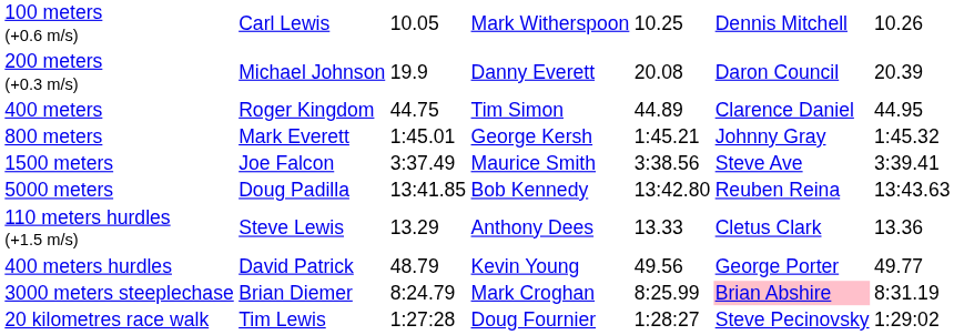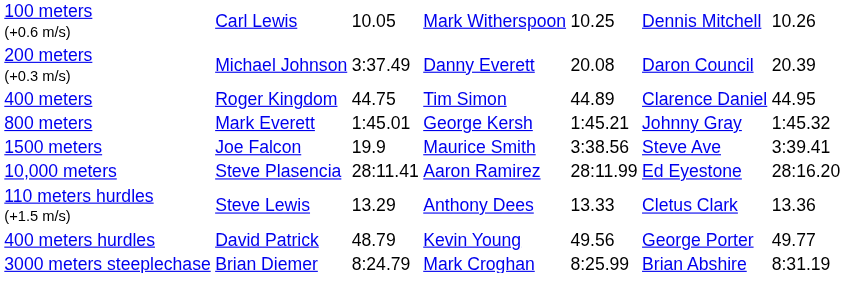200 meters (+0.3 m/s) | column 3: 19.9 -> 3:37.49
1500 meters | column 3: 3:37.49 -> 19.9
- row: 5000 meters | Doug Padilla | 13:41.85 | Bob Kennedy | 13:42.80 | Reuben Reina | 13:43.63
+ row: 10,000 meters | Steve Plasencia | 28:11.41 | Aaron Ramirez | 28:11.99 | Ed Eyestone | 28:16.20
3000 meters steeplechase | column 6: pink background -> no background
- row: 20 kilometres race walk | Tim Lewis | 1:27:28 | Doug Fournier | 1:28:27 | Steve Pecinovsky | 1:29:02
